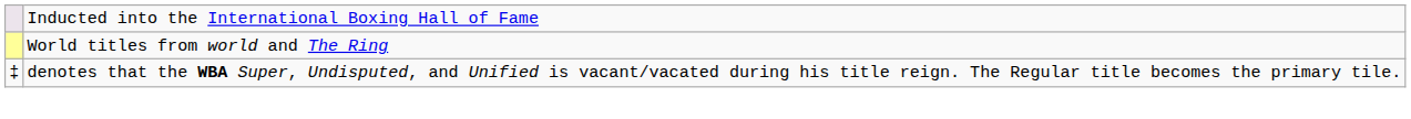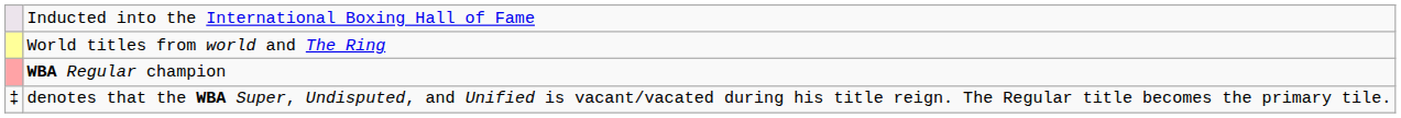+ row: WBA Regular champion
